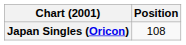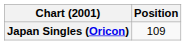Japan Singles (Oricon) | Position: 108 -> 109
